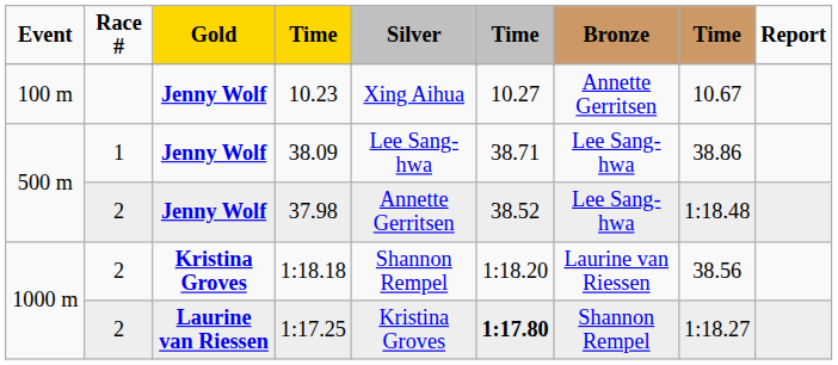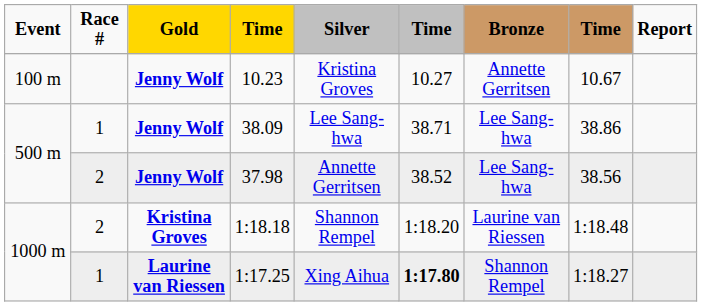10.23 | Silver: Xing Aihua -> Kristina Groves
37.98 | column 8: 1:18.48 -> 38.56
1:18.18 | column 8: 38.56 -> 1:18.48
1:17.25 | Race #: 2 -> 1
1:17.25 | Silver: Kristina Groves -> Xing Aihua
